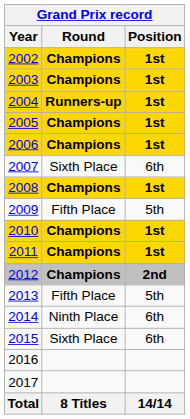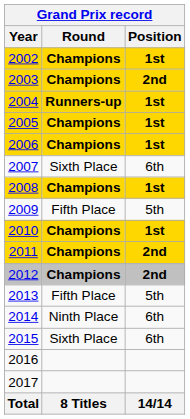2003 | Position: 1st -> 2nd
2011 | Position: 1st -> 2nd
